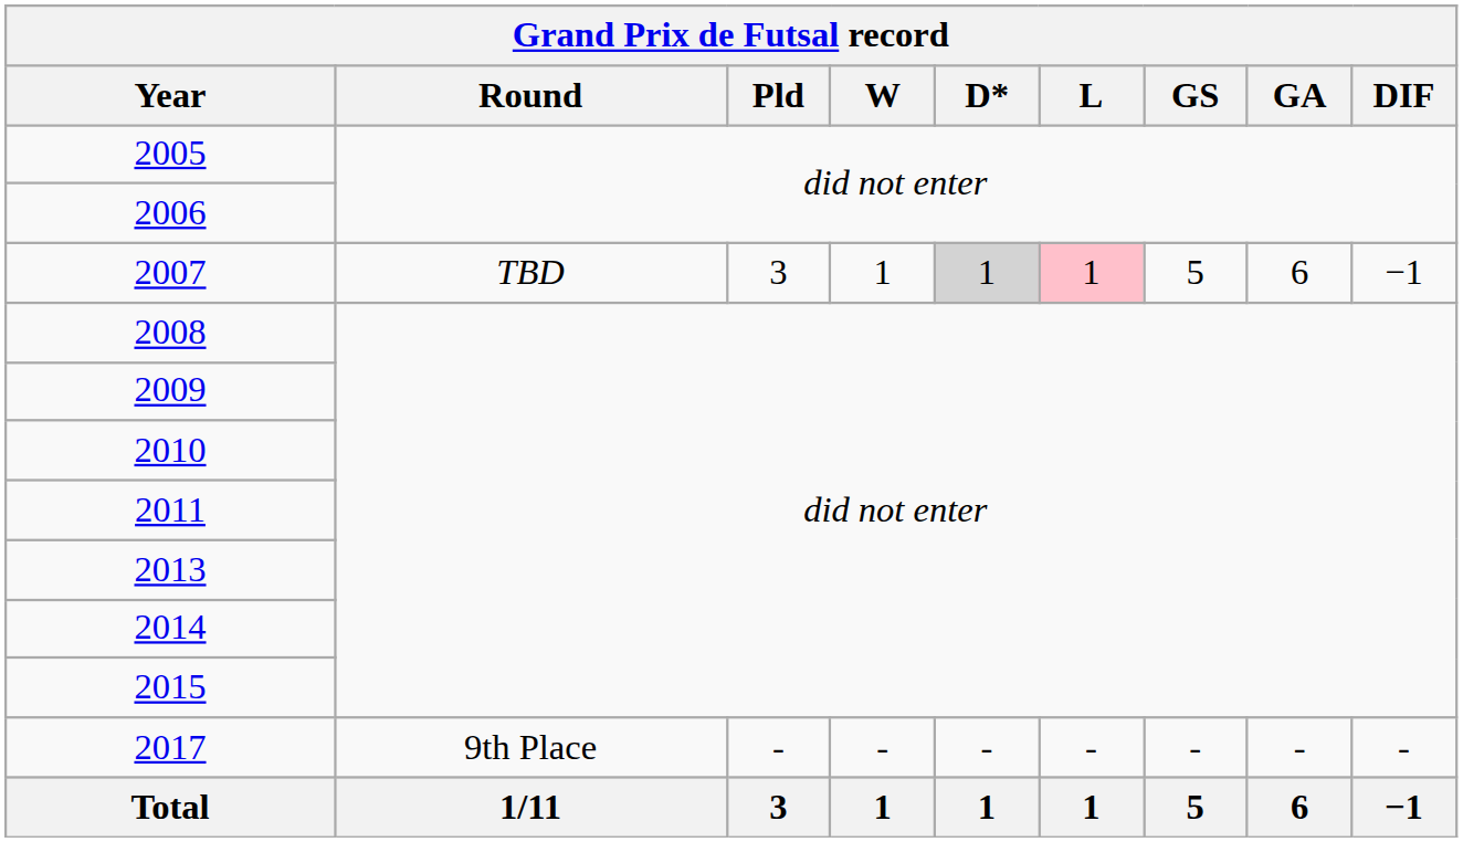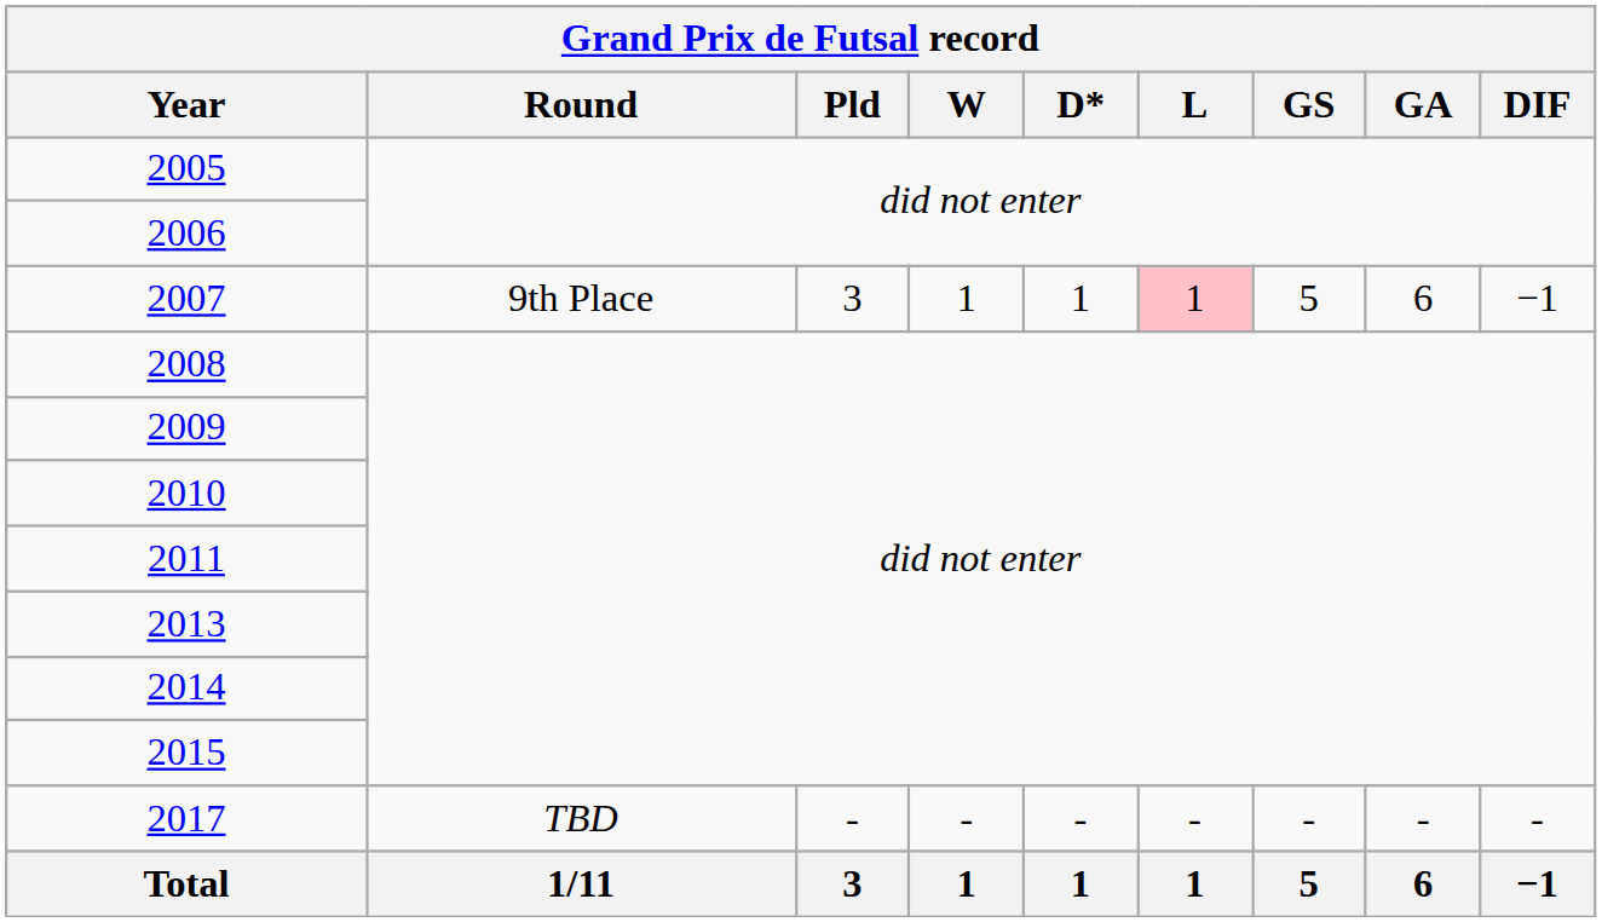2007 | Grand Prix de Futsal record / Round: TBD -> 9th Place
2007 | Grand Prix de Futsal record / D*: lightgrey background -> no background
2017 | Grand Prix de Futsal record / Round: 9th Place -> TBD
